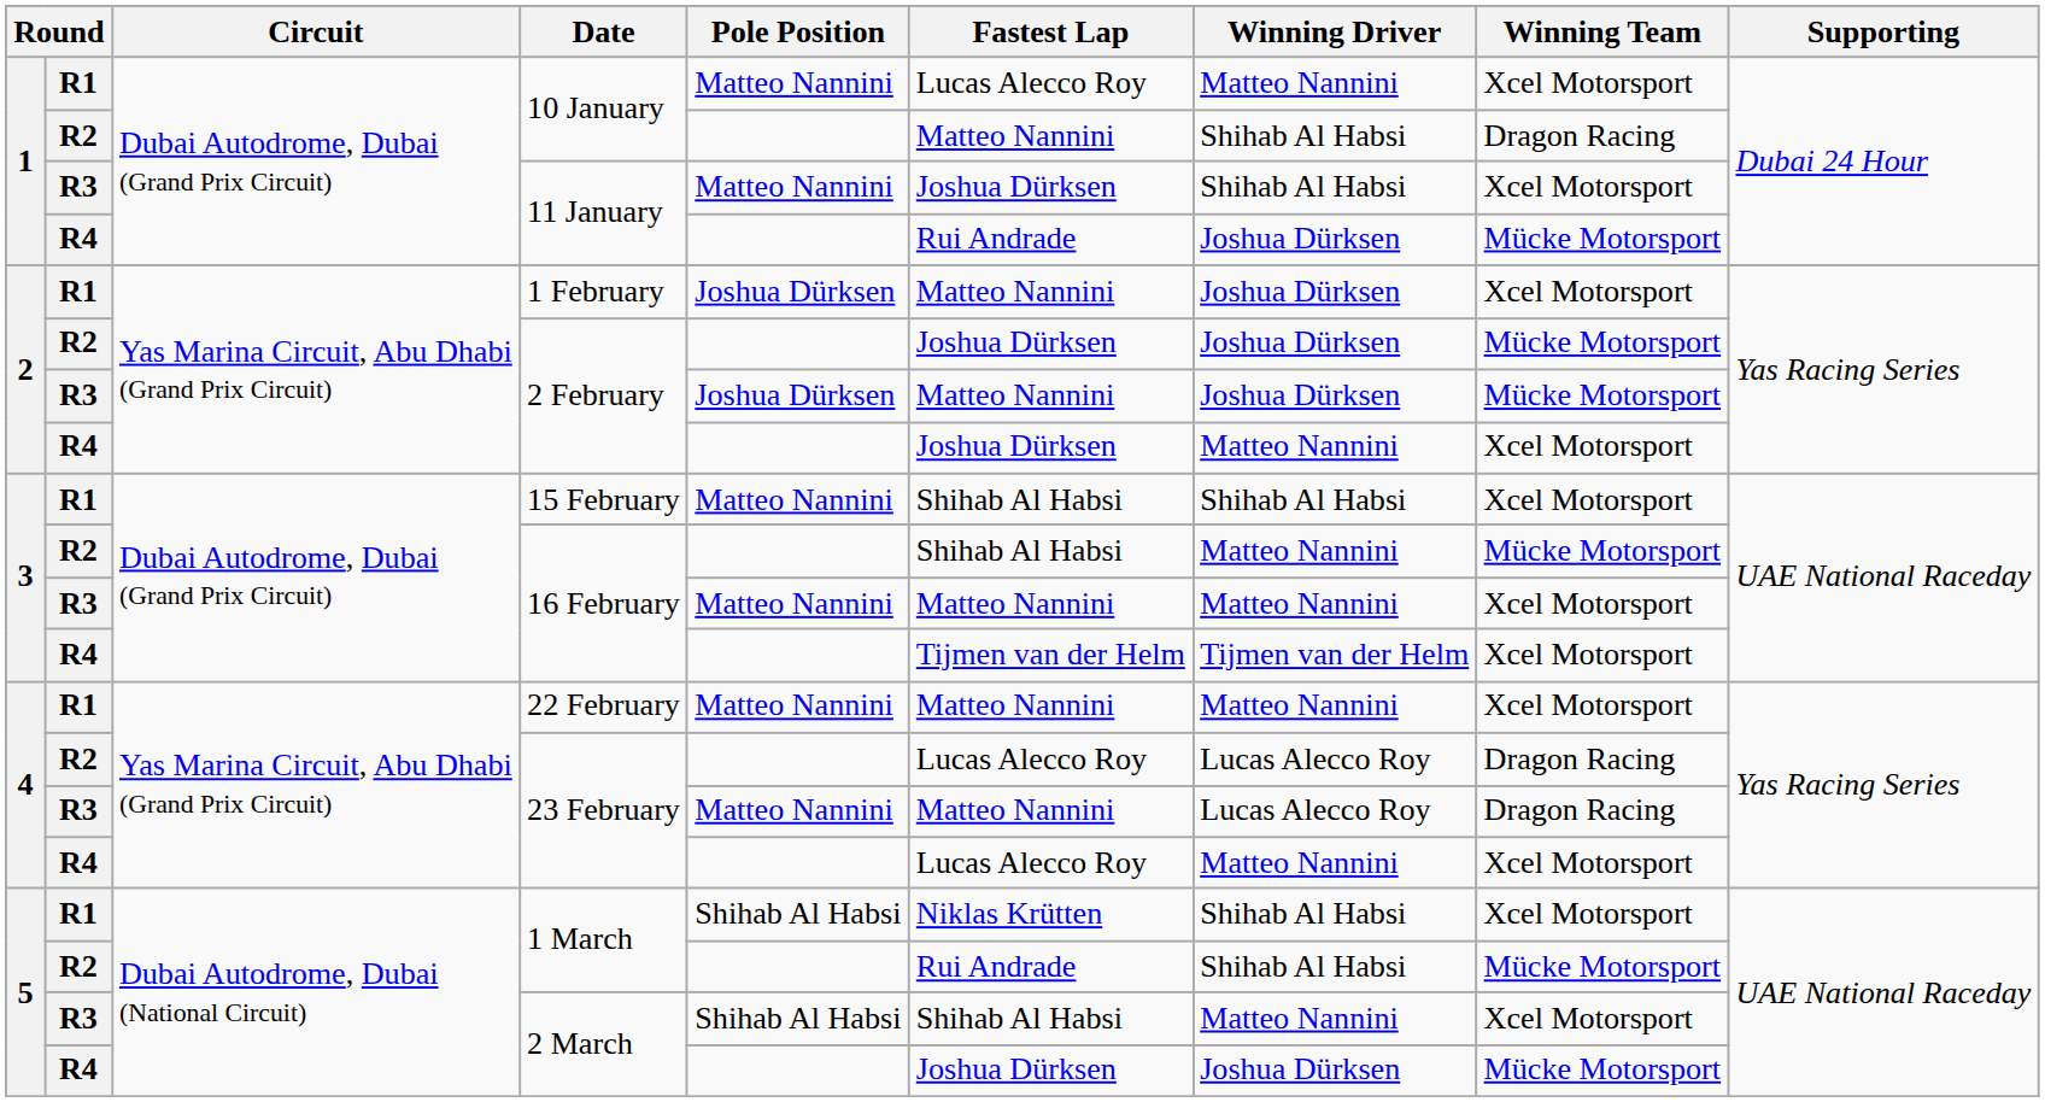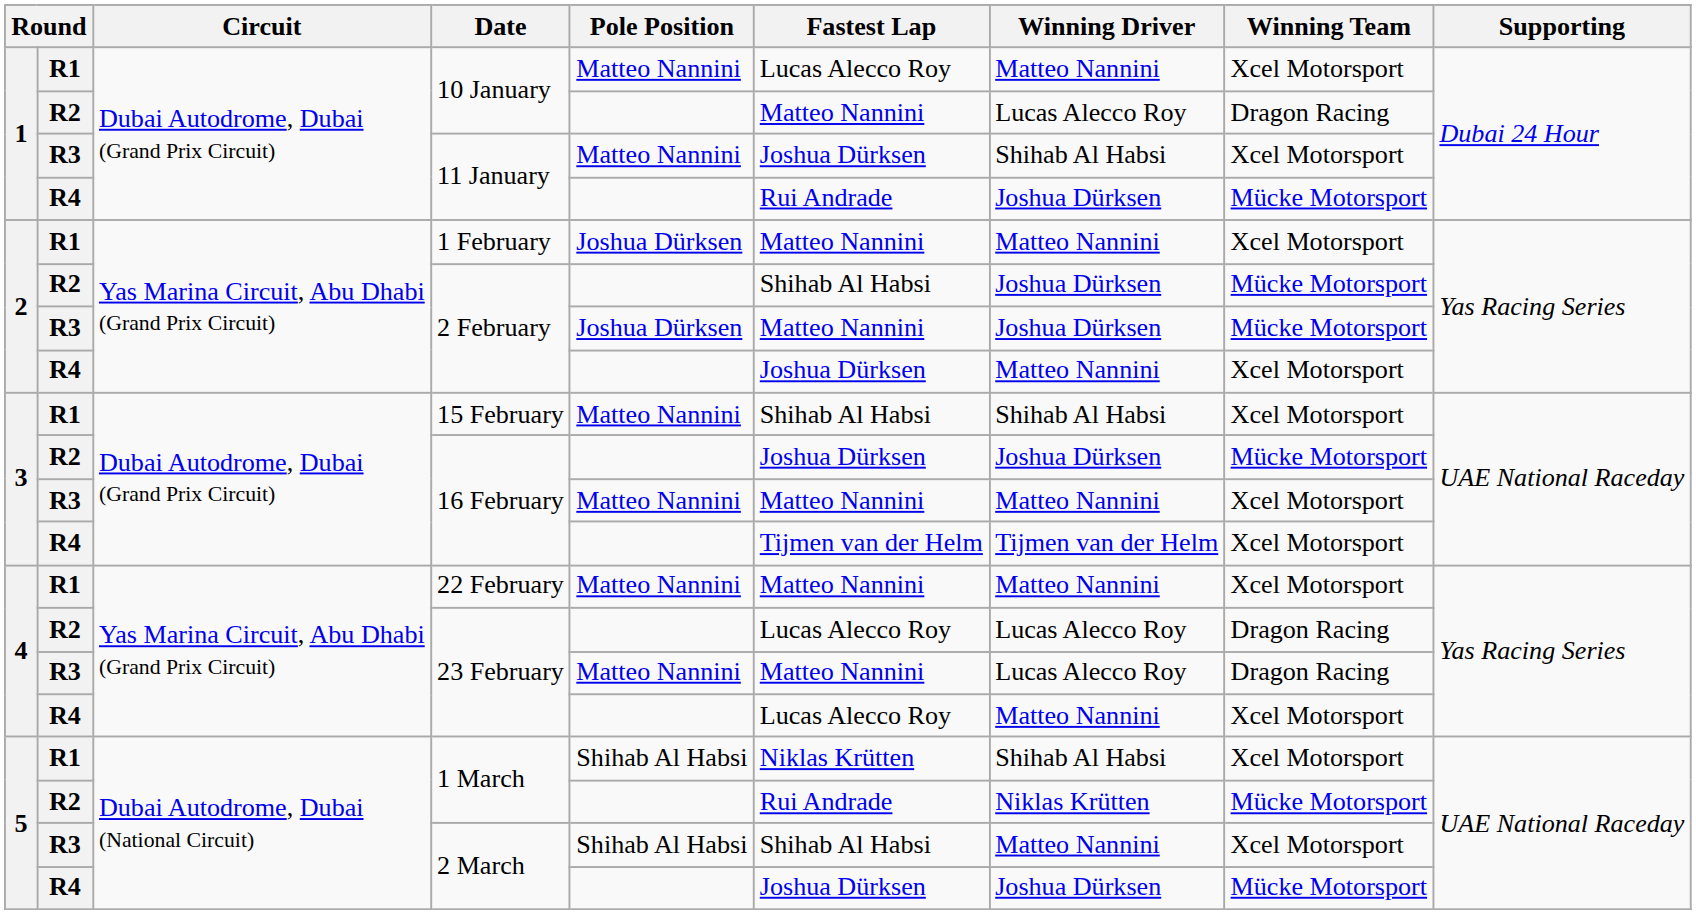R2 / 10 January | Winning Driver: Shihab Al Habsi -> Lucas Alecco Roy
1 February | Winning Driver: Joshua Dürksen -> Matteo Nannini
R2 / 2 February | Fastest Lap: Joshua Dürksen -> Shihab Al Habsi
R2 / 16 February | Fastest Lap: Shihab Al Habsi -> Joshua Dürksen
R2 / 16 February | Winning Driver: Matteo Nannini -> Joshua Dürksen
R2 / 1 March | Winning Driver: Shihab Al Habsi -> Niklas Krütten
